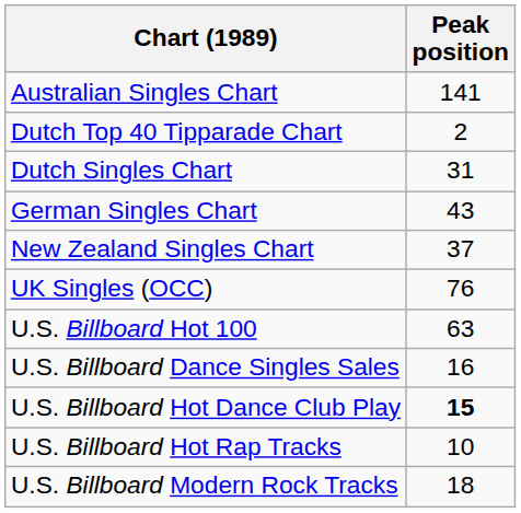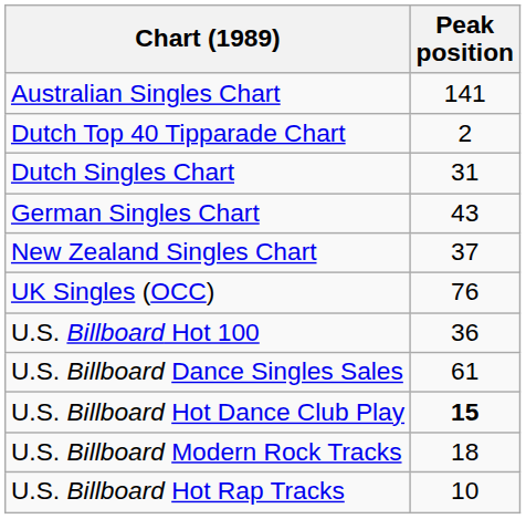U.S. Billboard Hot 100 | Peak position: 63 -> 36
U.S. Billboard Dance Singles Sales | Peak position: 16 -> 61
rows swapped: U.S. Billboard Hot Rap Tracks <-> U.S. Billboard Modern Rock Tracks
